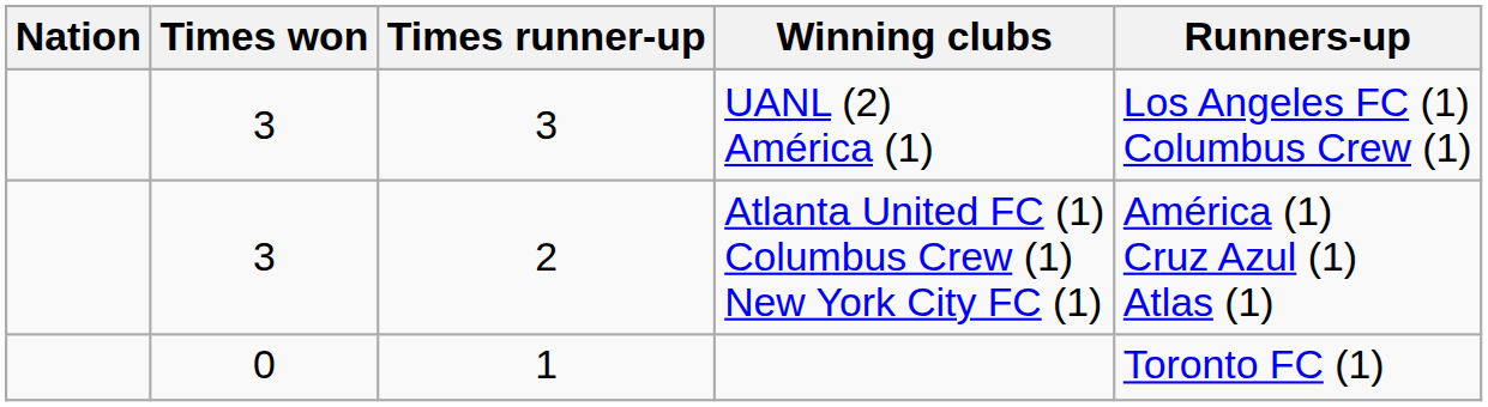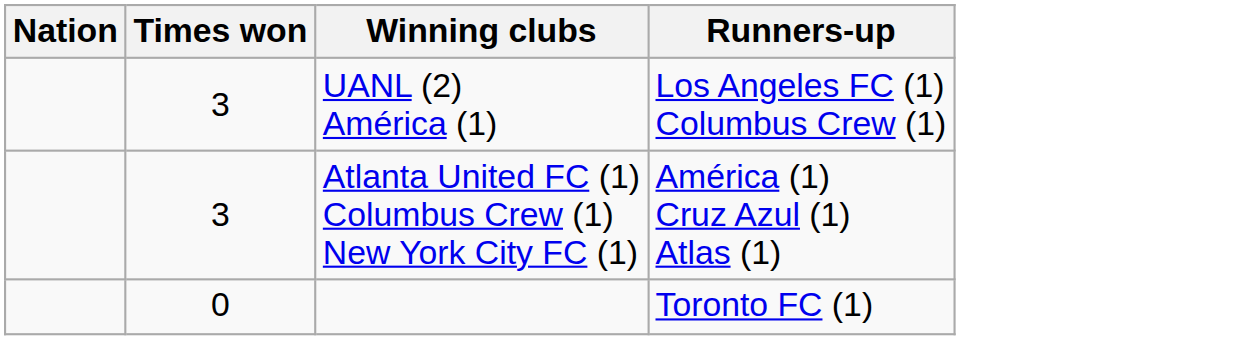- column: Times runner-up | 3 | 2 | 1
